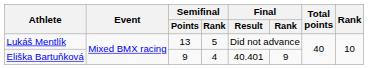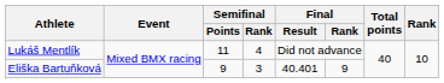Lukáš Mentlík | Semifinal / Points: 13 -> 11
Lukáš Mentlík | Semifinal / Rank: 5 -> 4
Eliška Bartuňková | Semifinal / Rank: 4 -> 3
